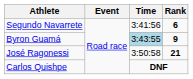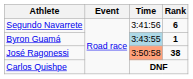Byron Guamá | Rank: 9 -> 1
José Ragonessi | Time: no background -> lightsalmon background
José Ragonessi | Rank: 21 -> 38
